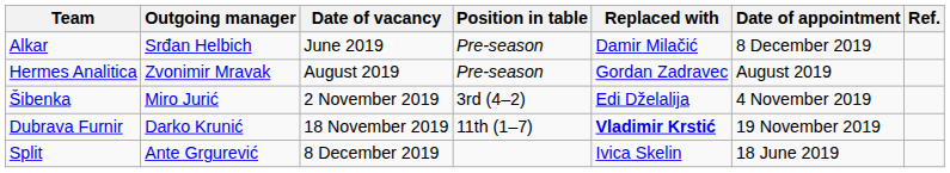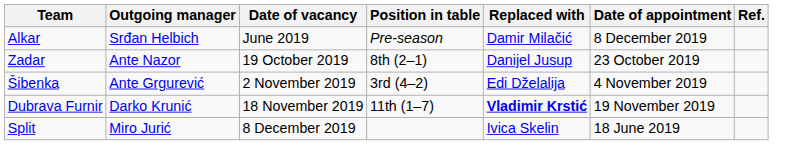- row: Hermes Analitica | Zvonimir Mravak | August 2019 | Pre-season | Gordan Zadravec | August 2019
+ row: Zadar | Ante Nazor | 19 October 2019 | 8th (2–1) | Danijel Jusup | 23 October 2019
Šibenka | Outgoing manager: Miro Jurić -> Ante Grgurević
Split | Outgoing manager: Ante Grgurević -> Miro Jurić
